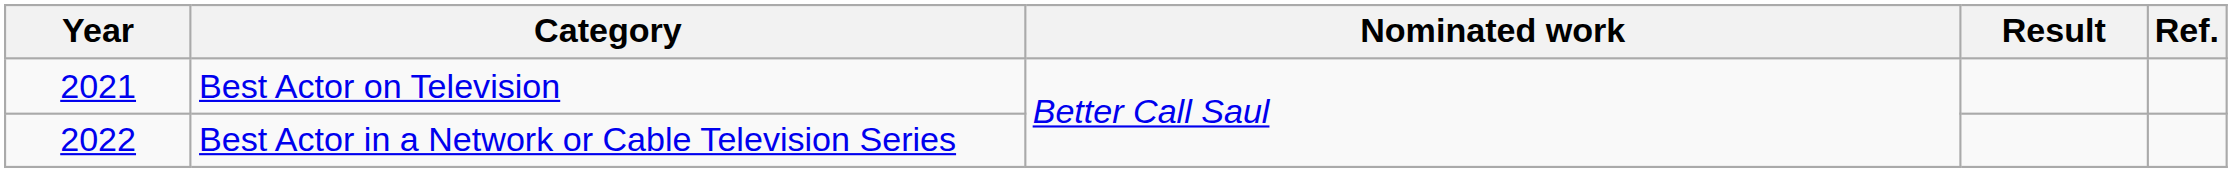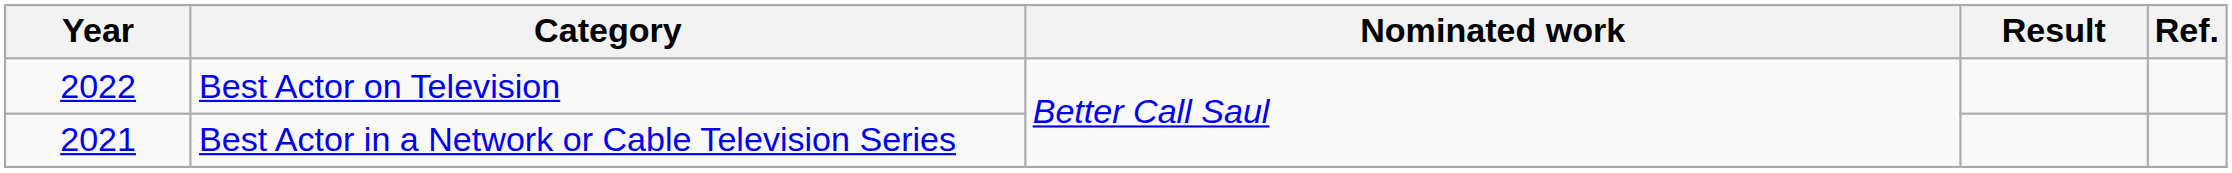Best Actor on Television | Year: 2021 -> 2022
Best Actor in a Network or Cable Television Series | Year: 2022 -> 2021
